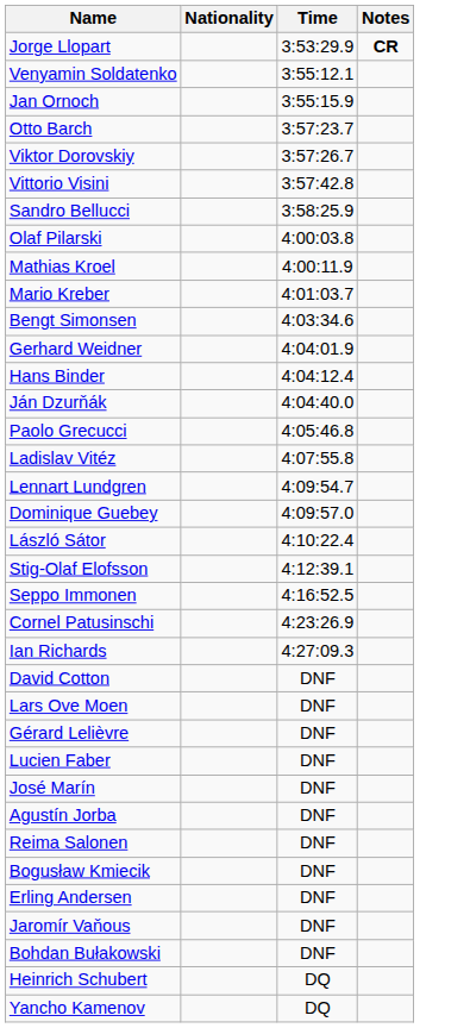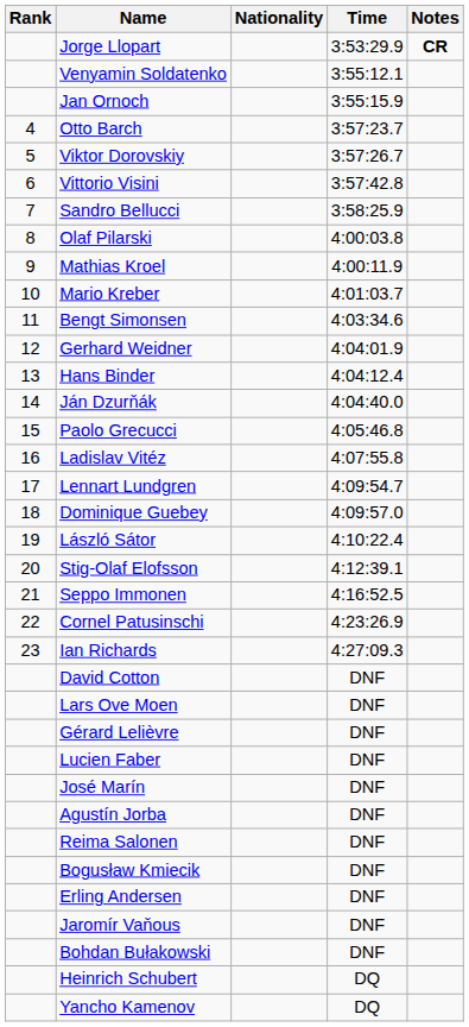+ column: Rank | 4 | 5 | 6 | 7 | 8 | 9 | 10 | 11 | 12 | 13 | 14 | 15 | 16 | 17 | 18 | 19 | 20 | 21 | 22 | 23
